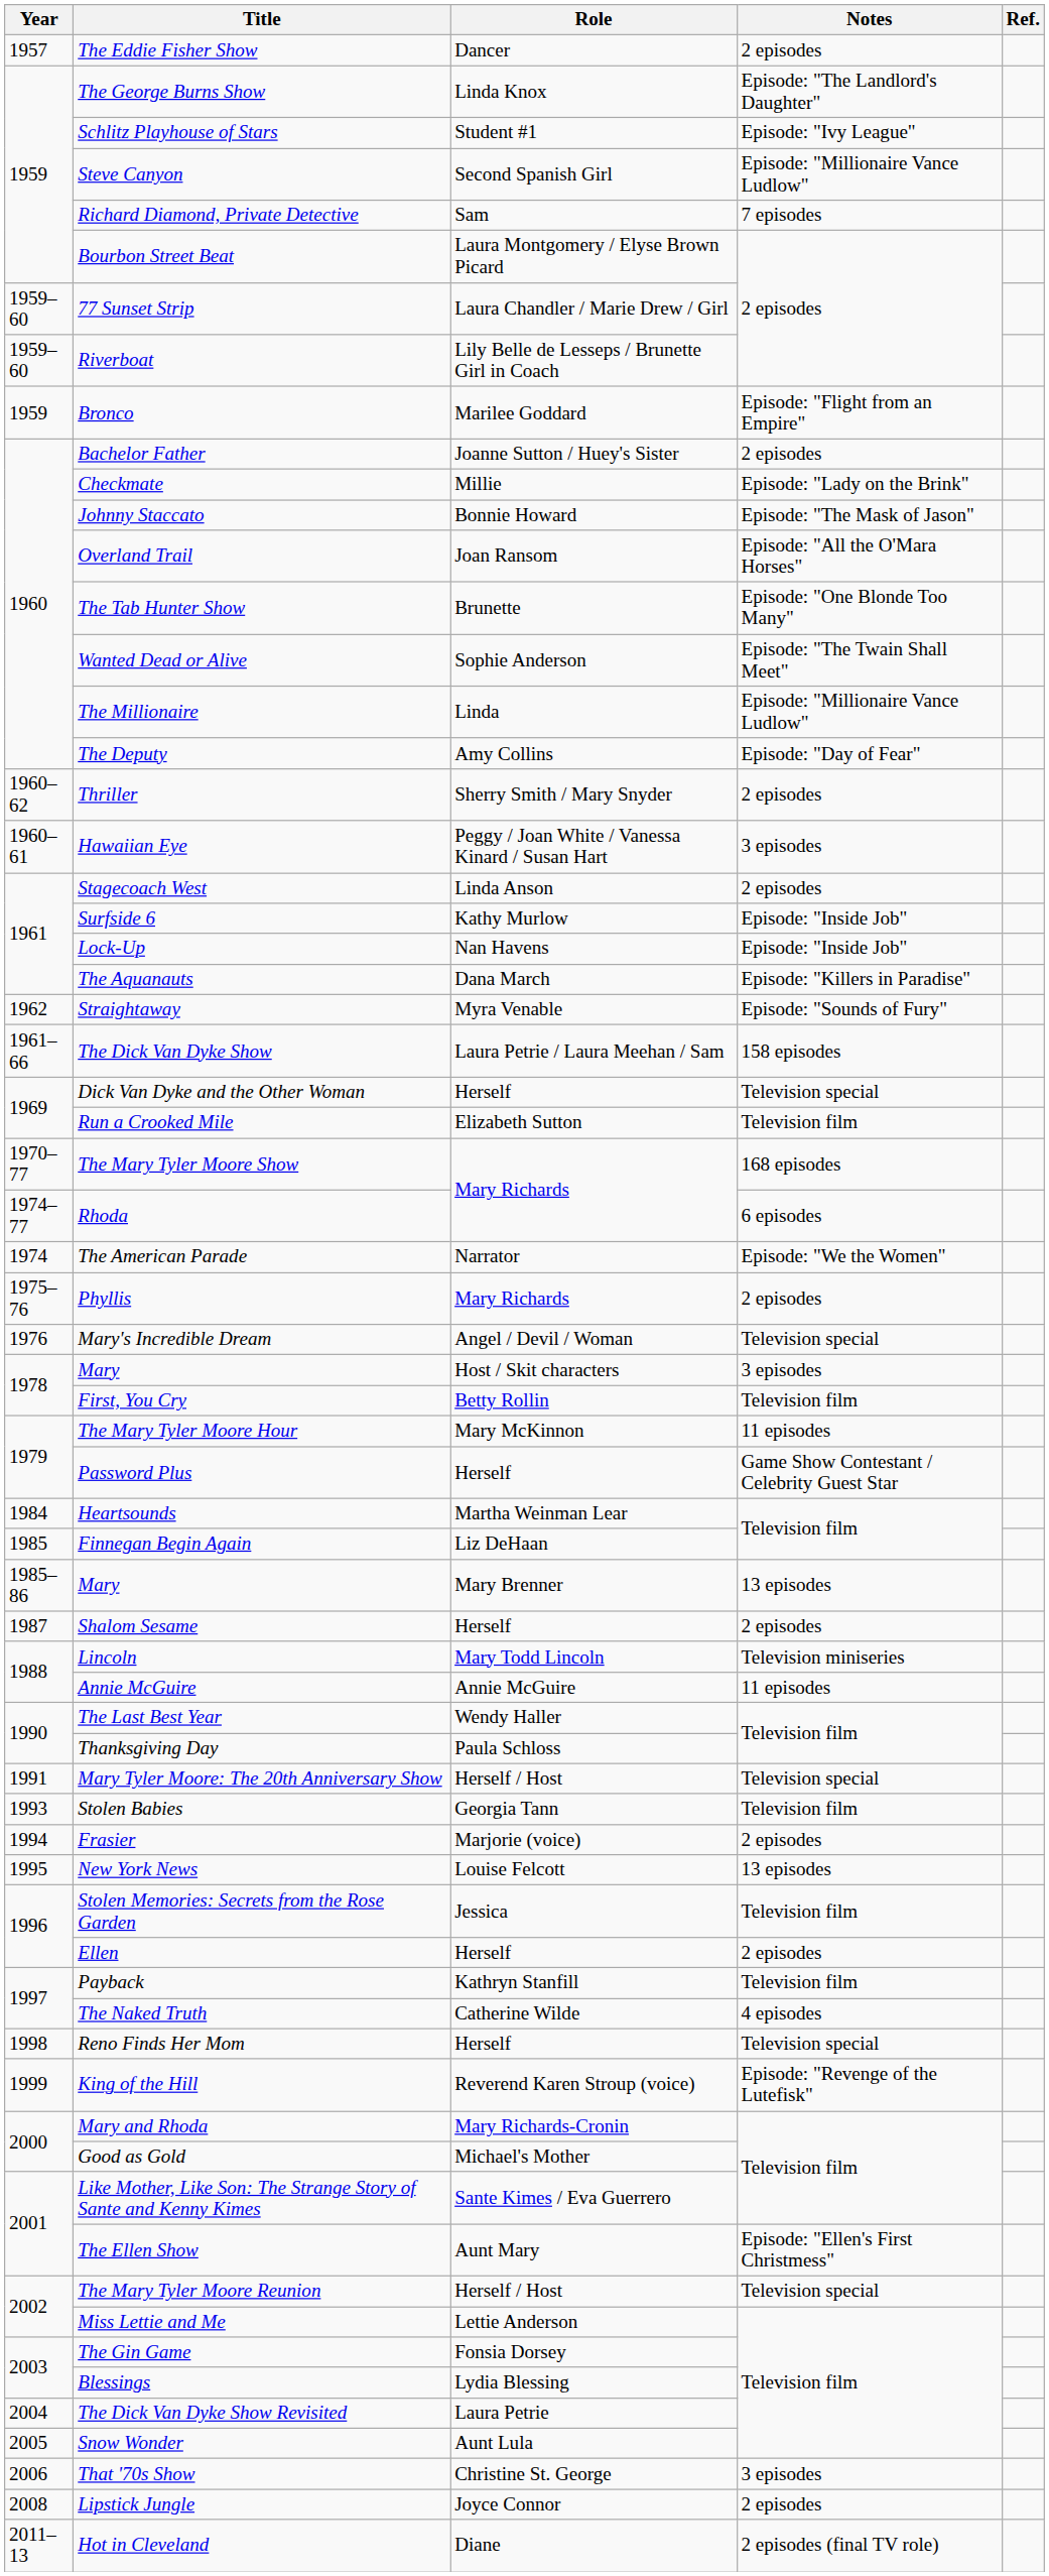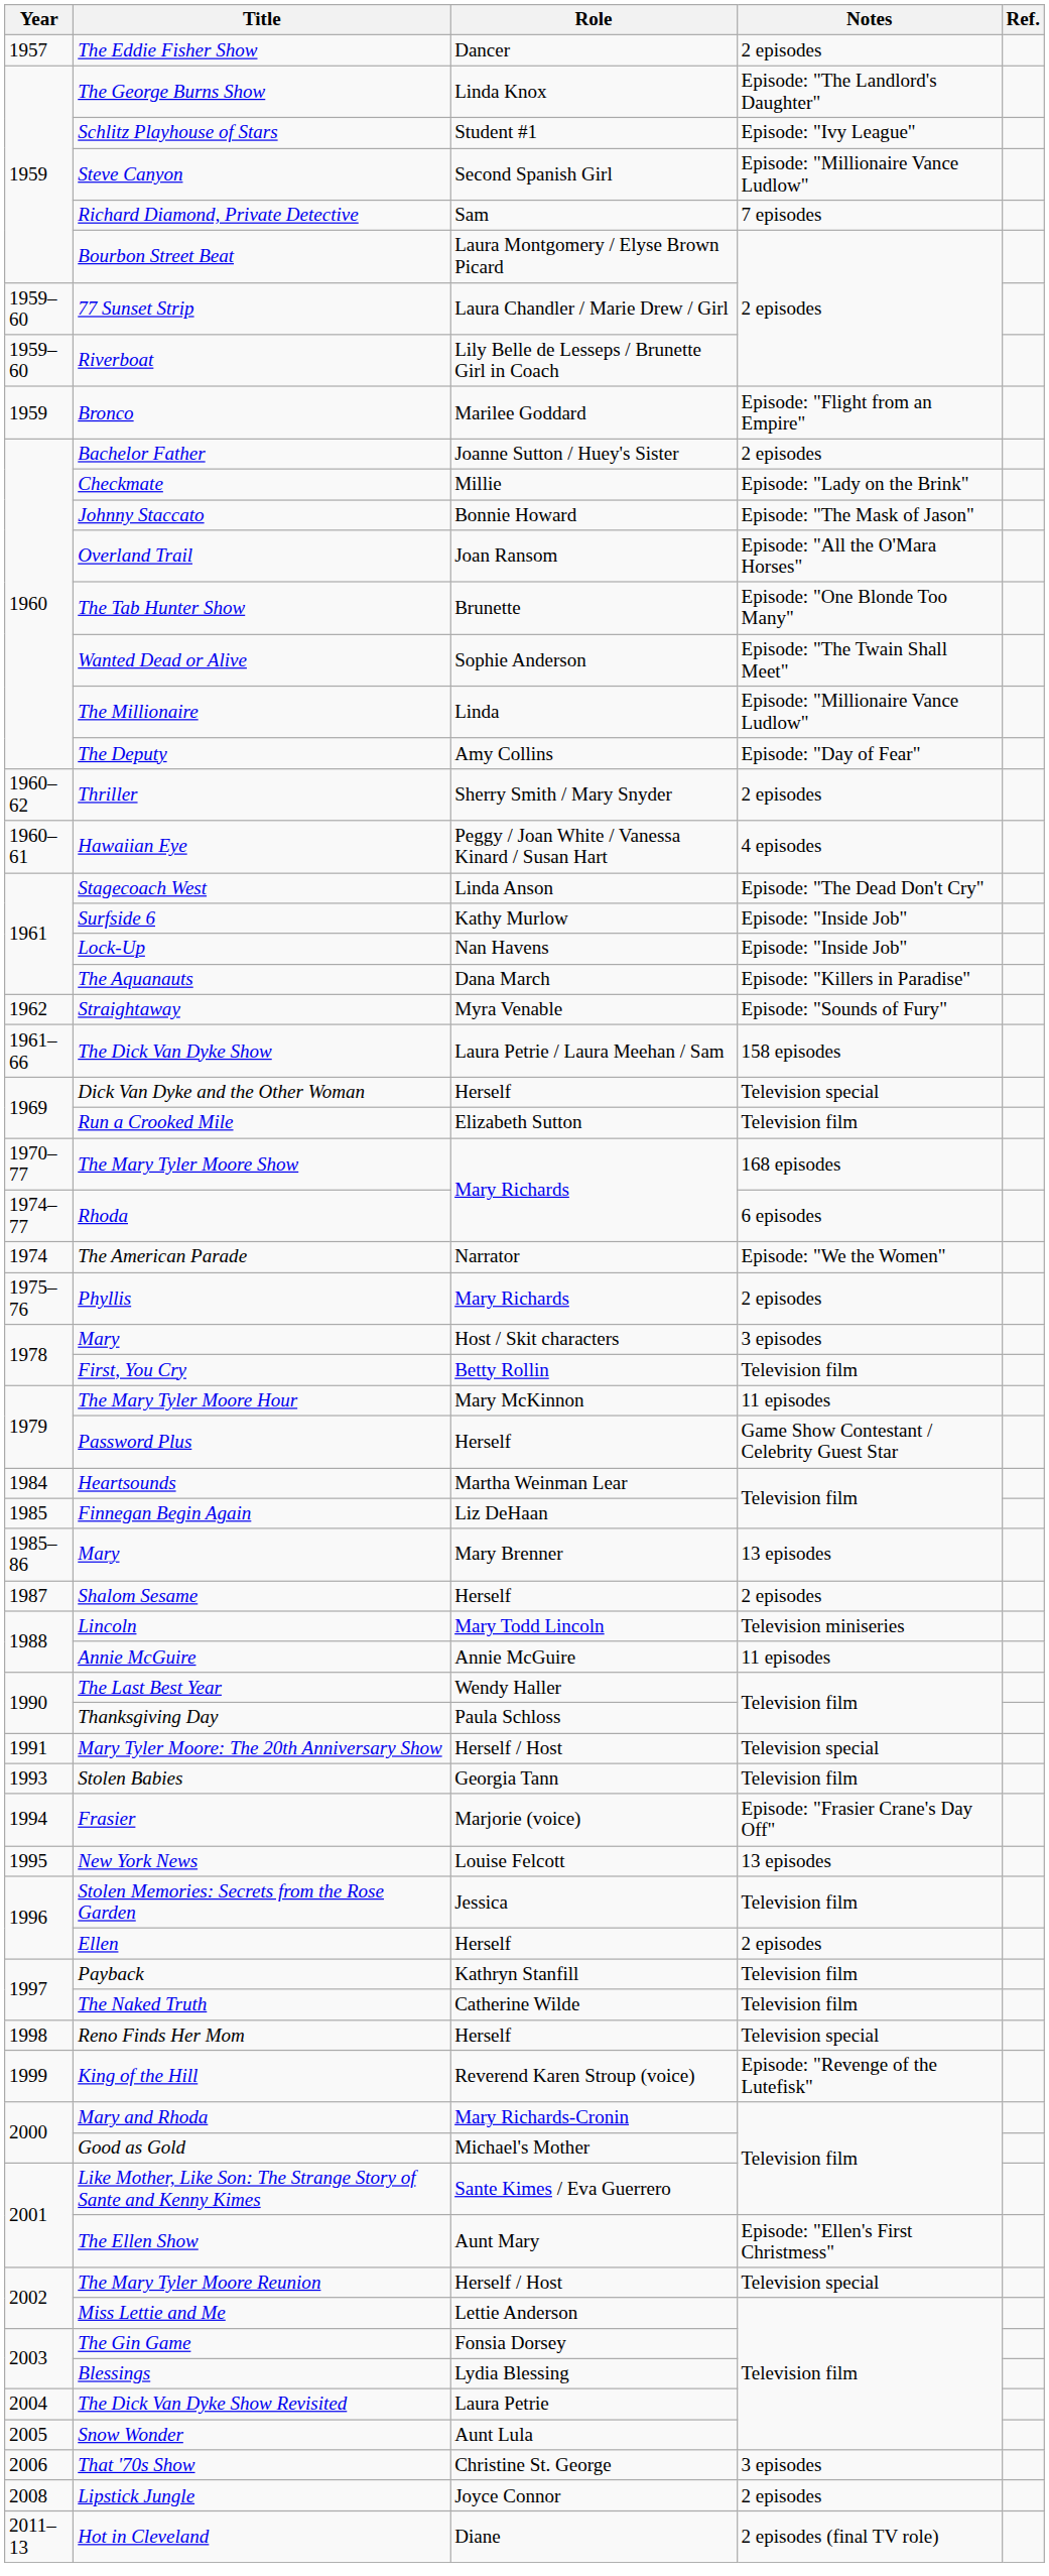Hawaiian Eye | Notes: 3 episodes -> 4 episodes
Stagecoach West | Notes: 2 episodes -> Episode: "The Dead Don't Cry"
- row: 1976 | Mary's Incredible Dream | Angel / Devil / Woman | Television special
Frasier | Notes: 2 episodes -> Episode: "Frasier Crane's Day Off"
The Naked Truth | Notes: 4 episodes -> Television film
